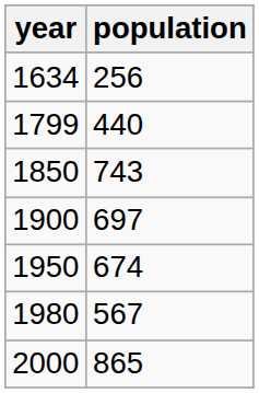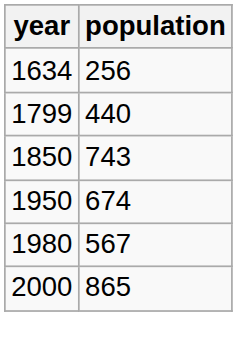- row: 1900 | 697
